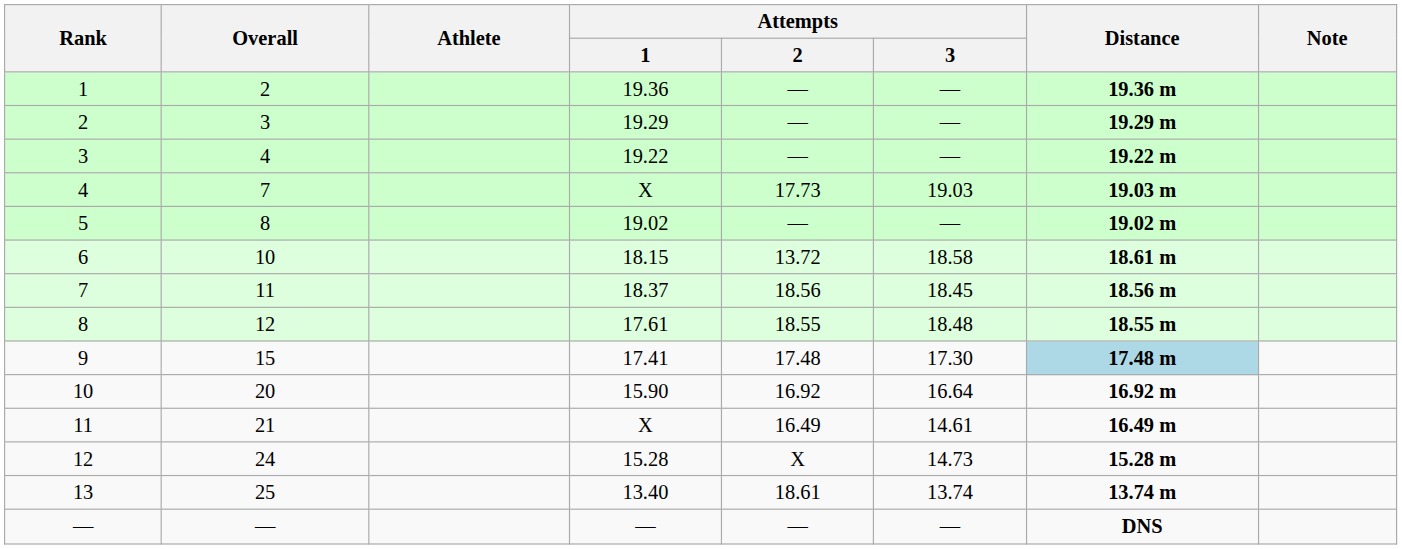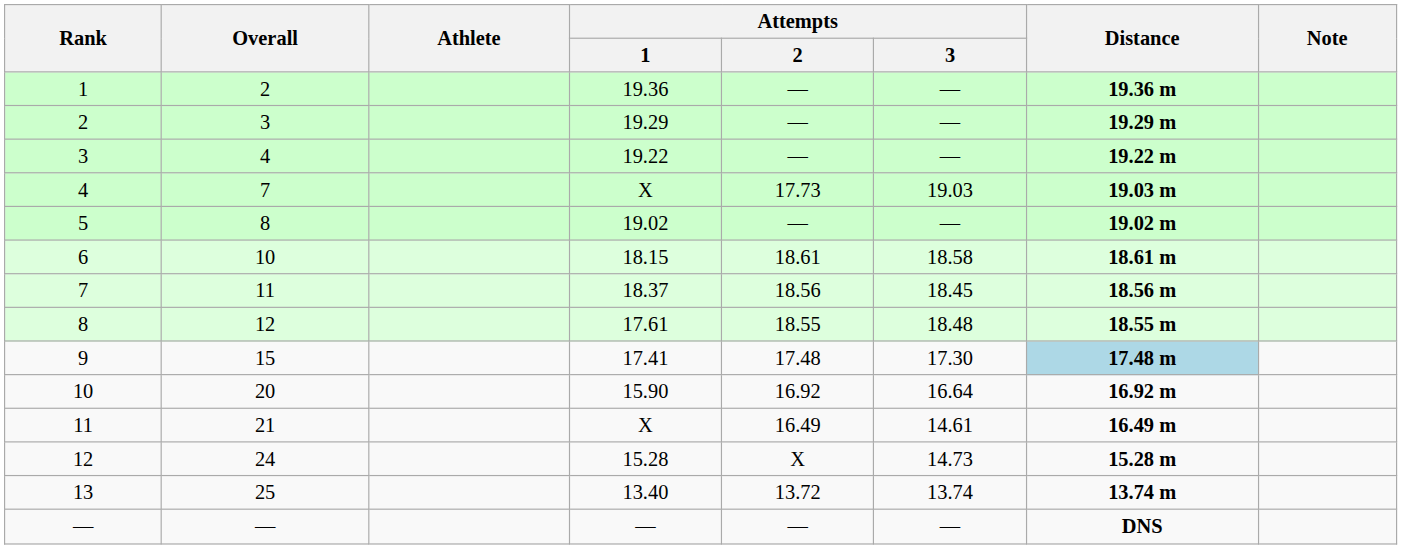6 | Attempts / 2: 13.72 -> 18.61
13 | Attempts / 2: 18.61 -> 13.72
